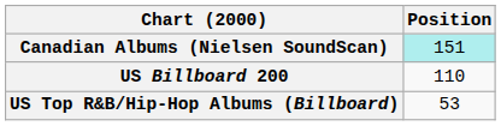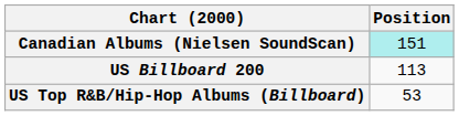US Billboard 200 | Position: 110 -> 113
